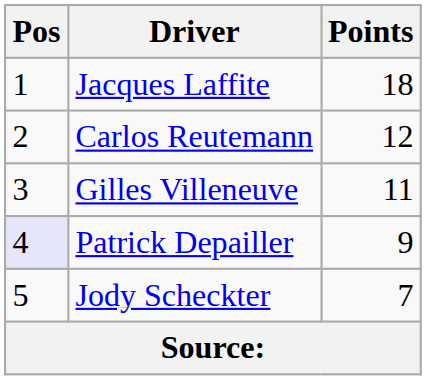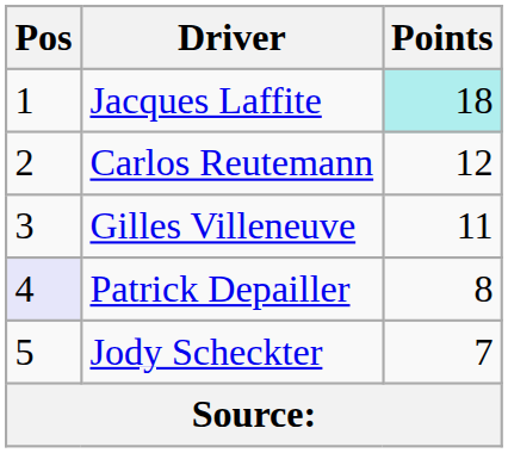Jacques Laffite | Points: no background -> paleturquoise background
Patrick Depailler | Points: 9 -> 8
